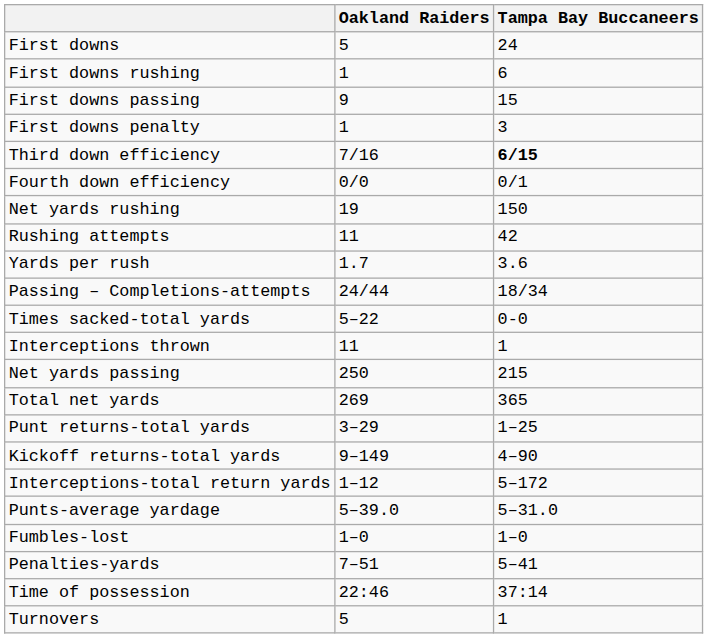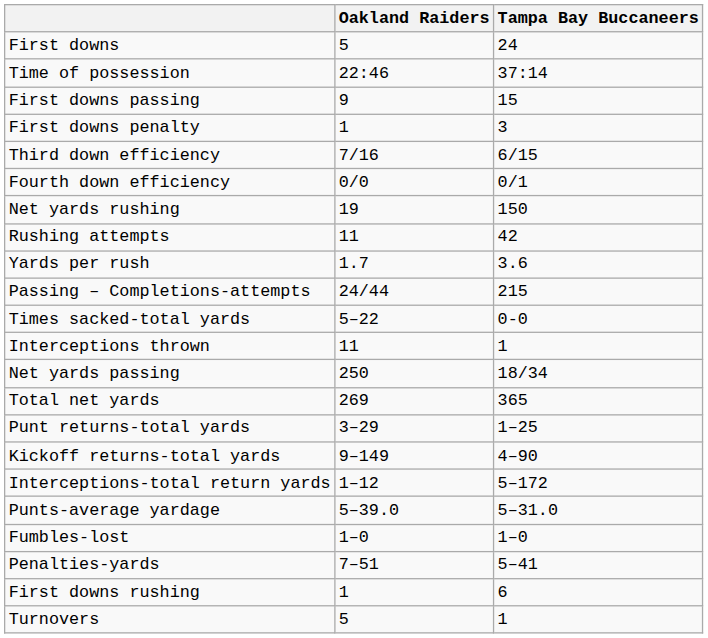rows swapped: First downs rushing <-> Time of possession
Third down efficiency | Tampa Bay Buccaneers: bold -> normal
Passing – Completions-attempts | Tampa Bay Buccaneers: 18/34 -> 215
Net yards passing | Tampa Bay Buccaneers: 215 -> 18/34
